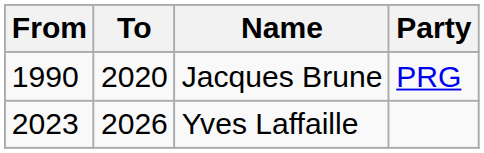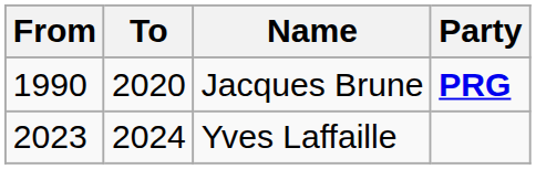Jacques Brune | Party: normal -> bold
Yves Laffaille | To: 2026 -> 2024
